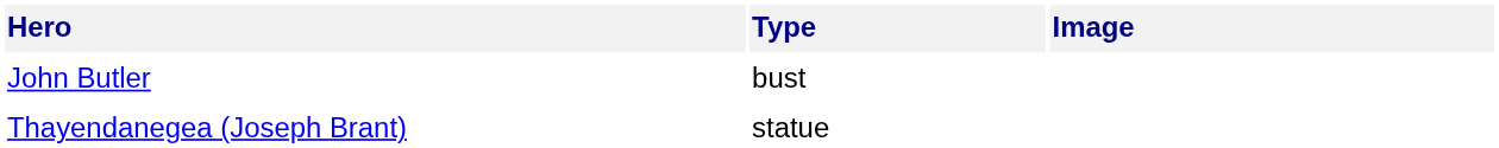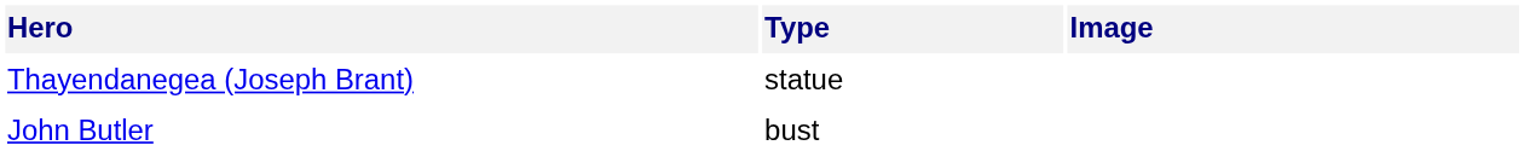rows swapped: Thayendanegea (Joseph Brant) <-> John Butler
